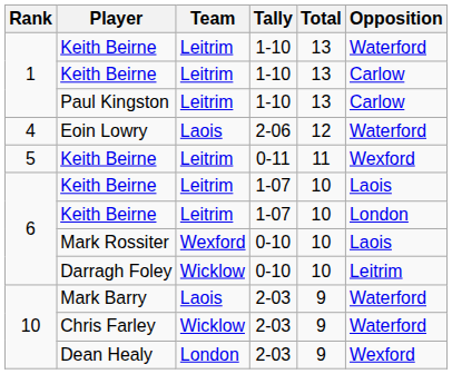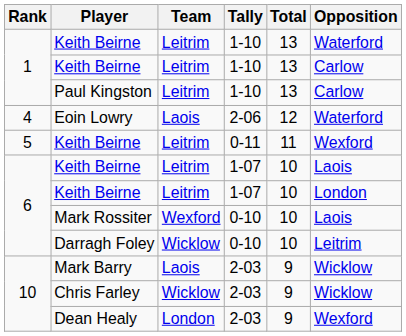Mark Barry | Opposition: Waterford -> Wicklow
Chris Farley | Opposition: Waterford -> Wicklow
